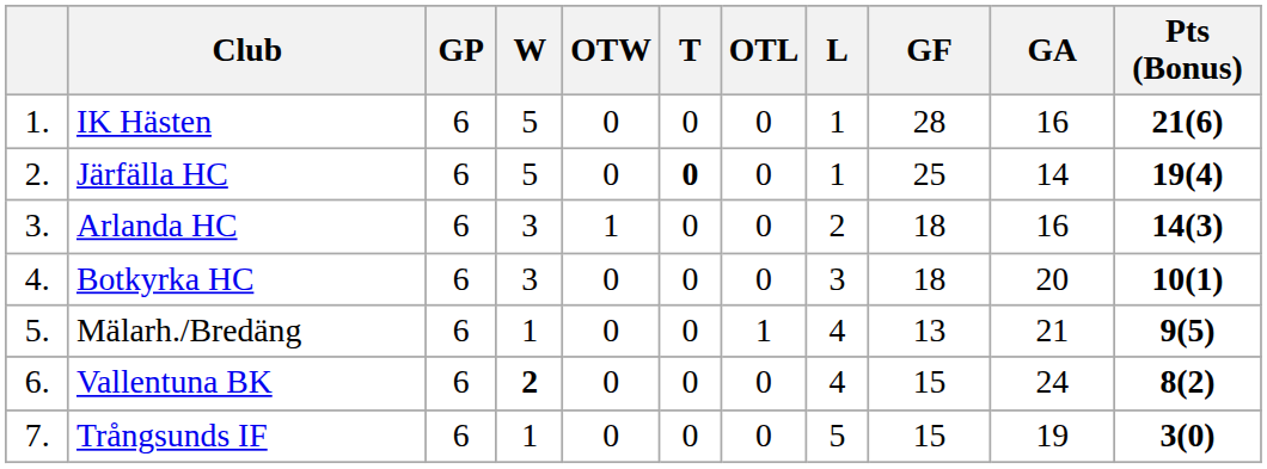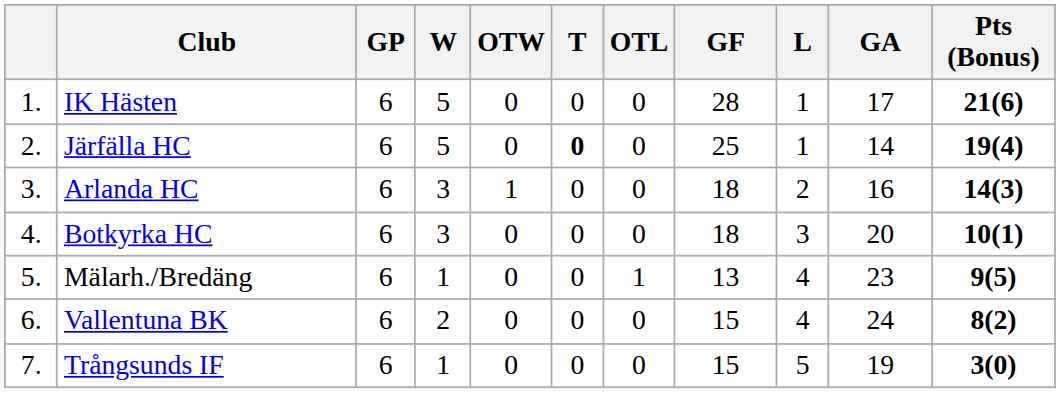columns swapped: L <-> GF
IK Hästen | GA: 16 -> 17
Mälarh./Bredäng | GA: 21 -> 23
Vallentuna BK | W: bold -> normal
